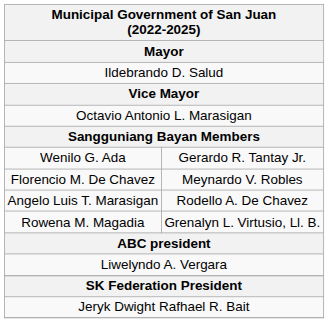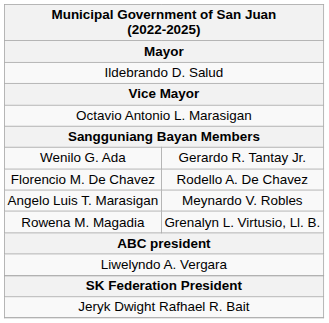Florencio M. De Chavez | column 2: Meynardo V. Robles -> Rodello A. De Chavez
Angelo Luis T. Marasigan | column 2: Rodello A. De Chavez -> Meynardo V. Robles
